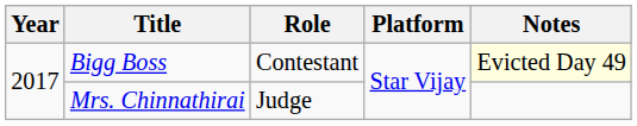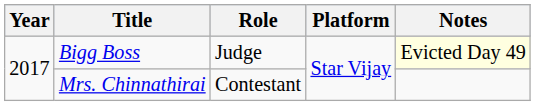Bigg Boss | Role: Contestant -> Judge
Mrs. Chinnathirai | Role: Judge -> Contestant
